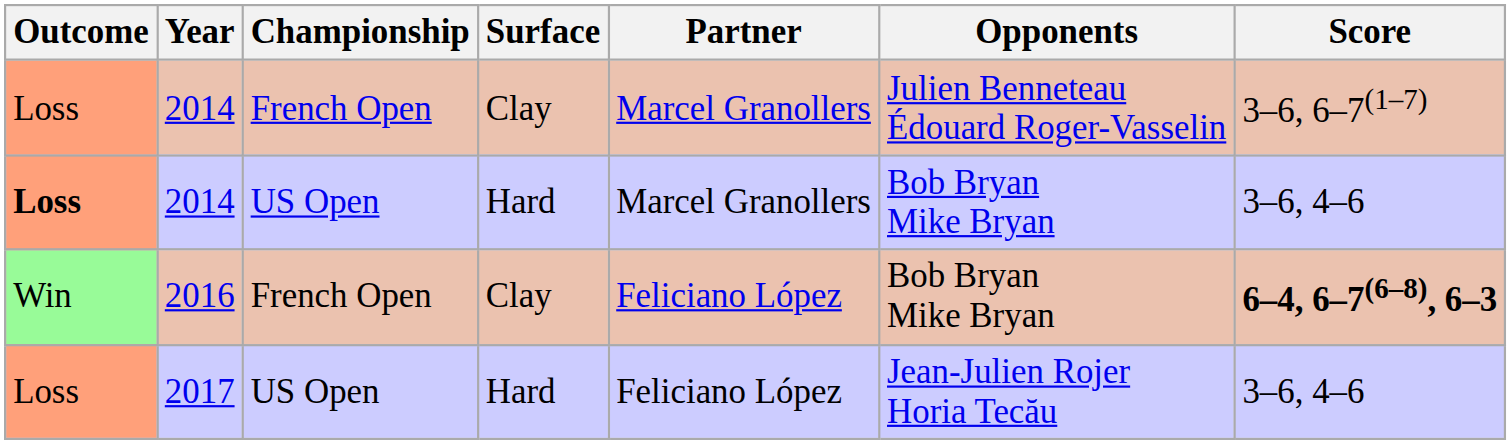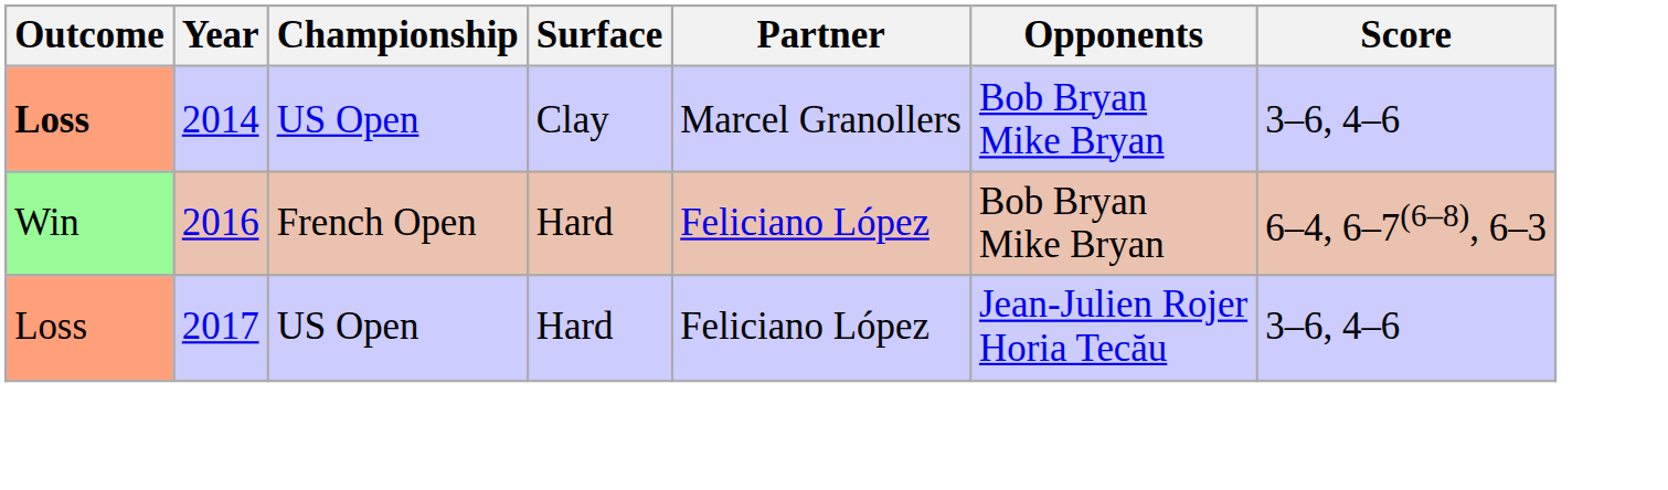- row: Loss | 2014 | French Open | Clay | Marcel Granollers | Julien Benneteau Édouard Roger-Vasselin | 3–6, 6–7(1–7)
2014 / US Open | Surface: Hard -> Clay
2016 | Surface: Clay -> Hard
2016 | Score: bold -> normal
